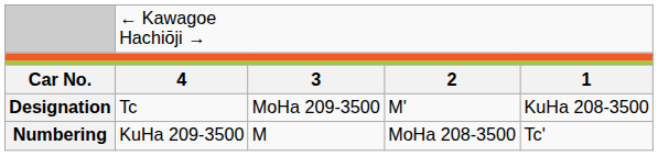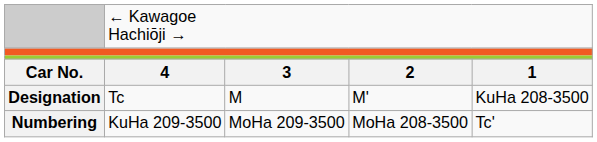Designation | column 3: MoHa 209-3500 -> M
Numbering | column 3: M -> MoHa 209-3500
